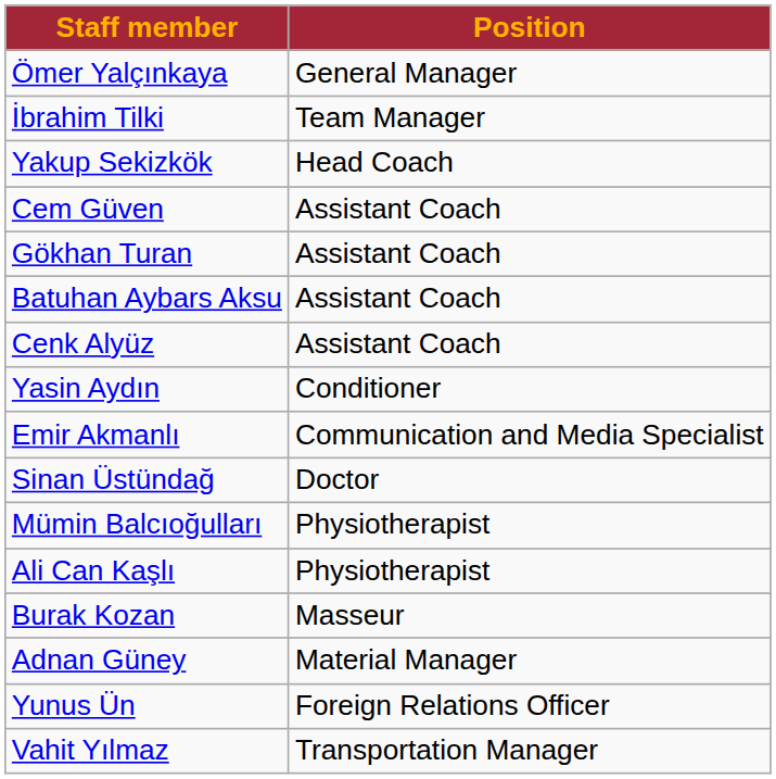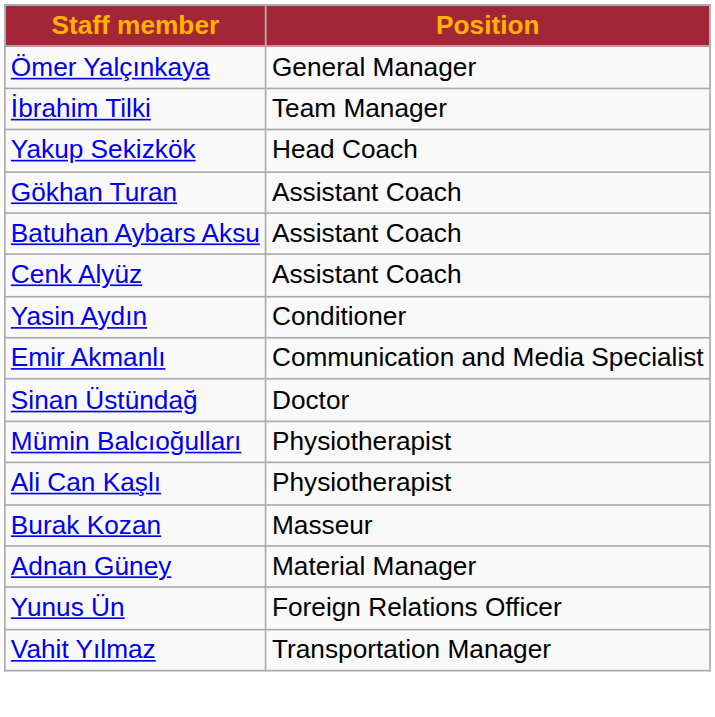- row: Cem Güven | Assistant Coach
